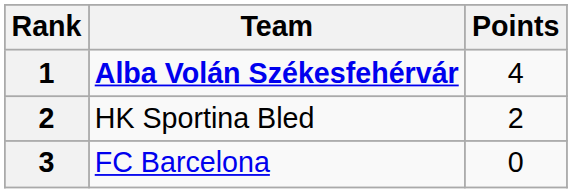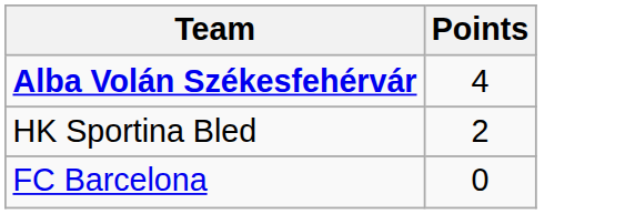- column: Rank | 1 | 2 | 3
